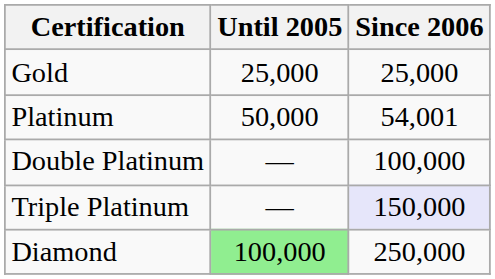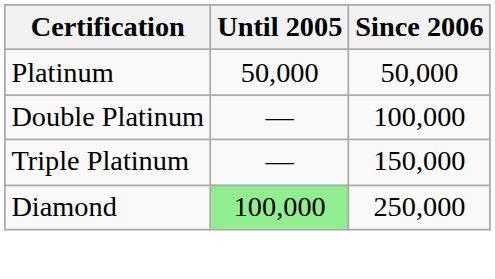- row: Gold | 25,000 | 25,000
Platinum | Since 2006: 54,001 -> 50,000
Triple Platinum | Since 2006: lavender background -> no background
